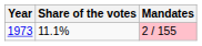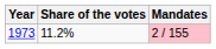1973 | Share of the votes: 11.1% -> 11.2%
